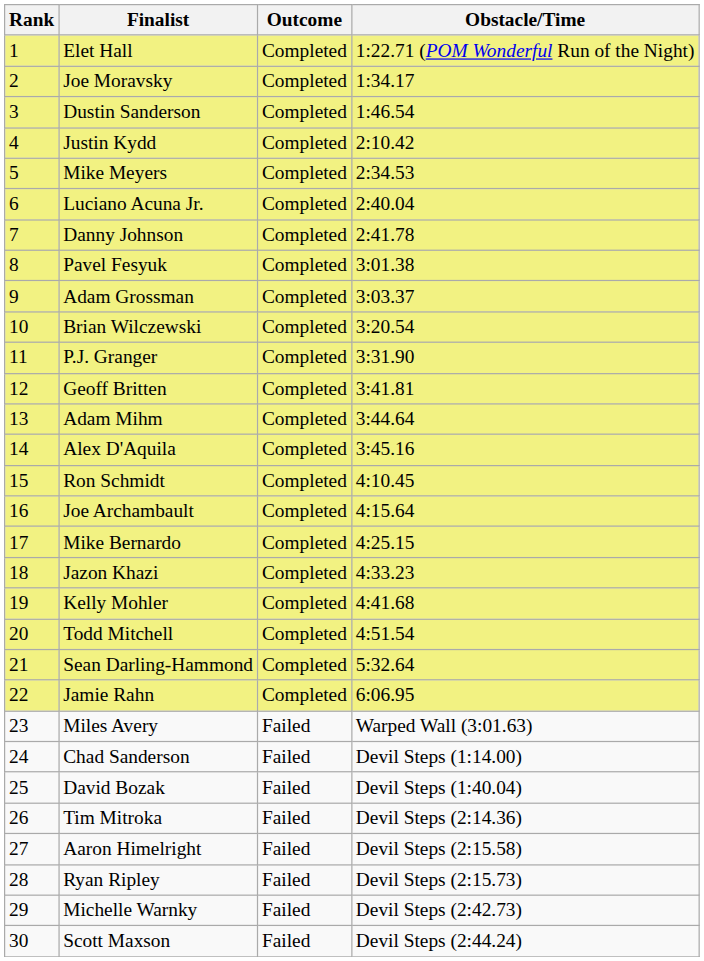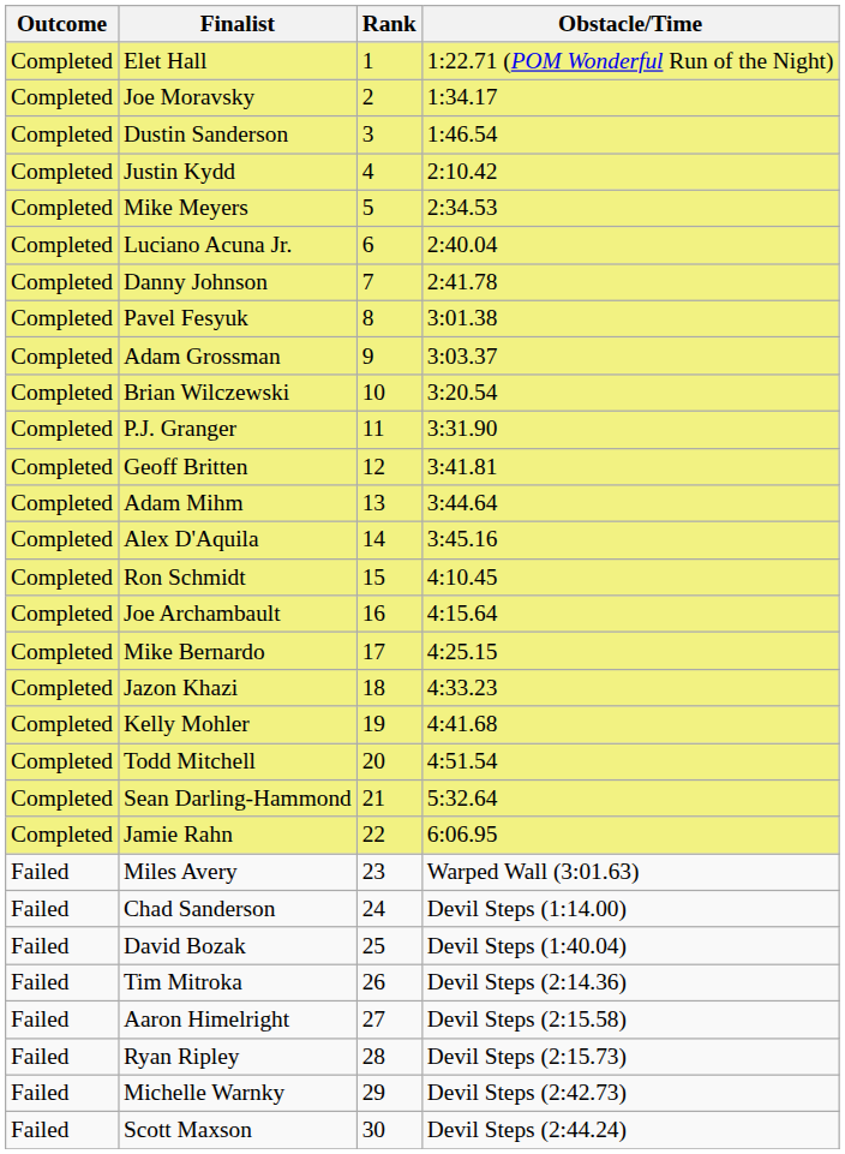columns swapped: Rank <-> Outcome
